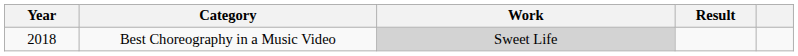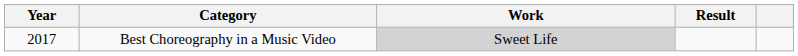Best Choreography in a Music Video | Year: 2018 -> 2017
